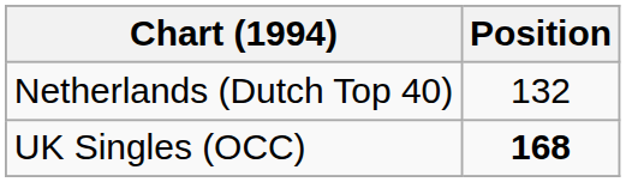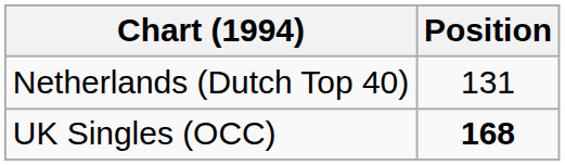Netherlands (Dutch Top 40) | Position: 132 -> 131
